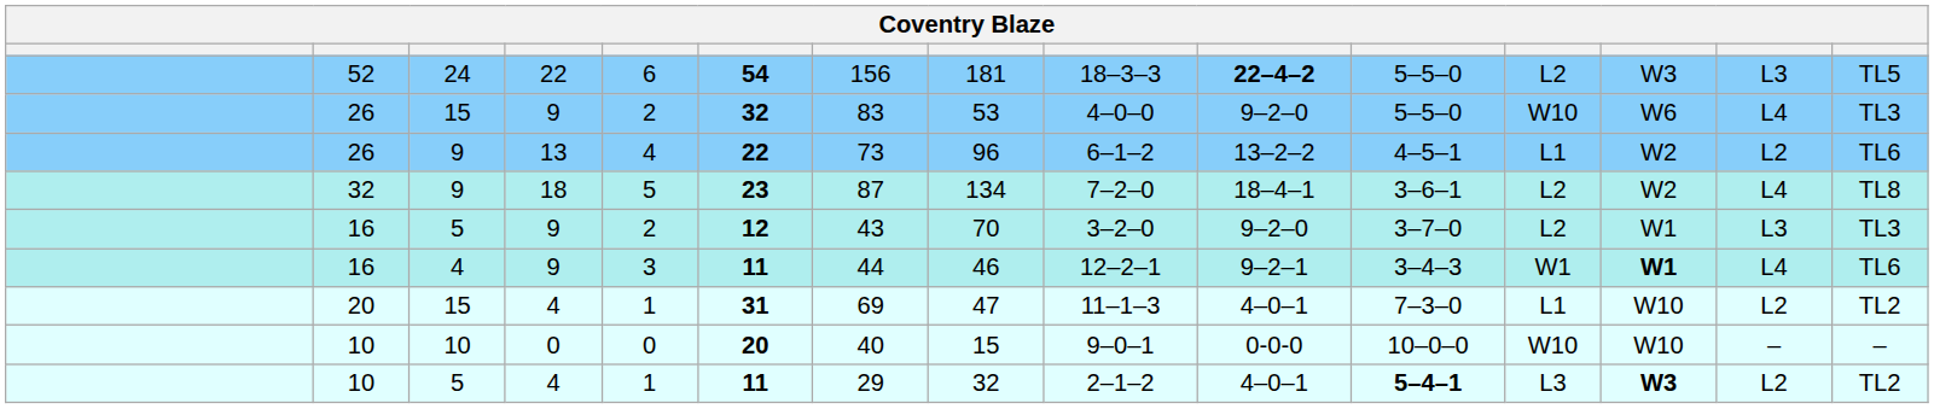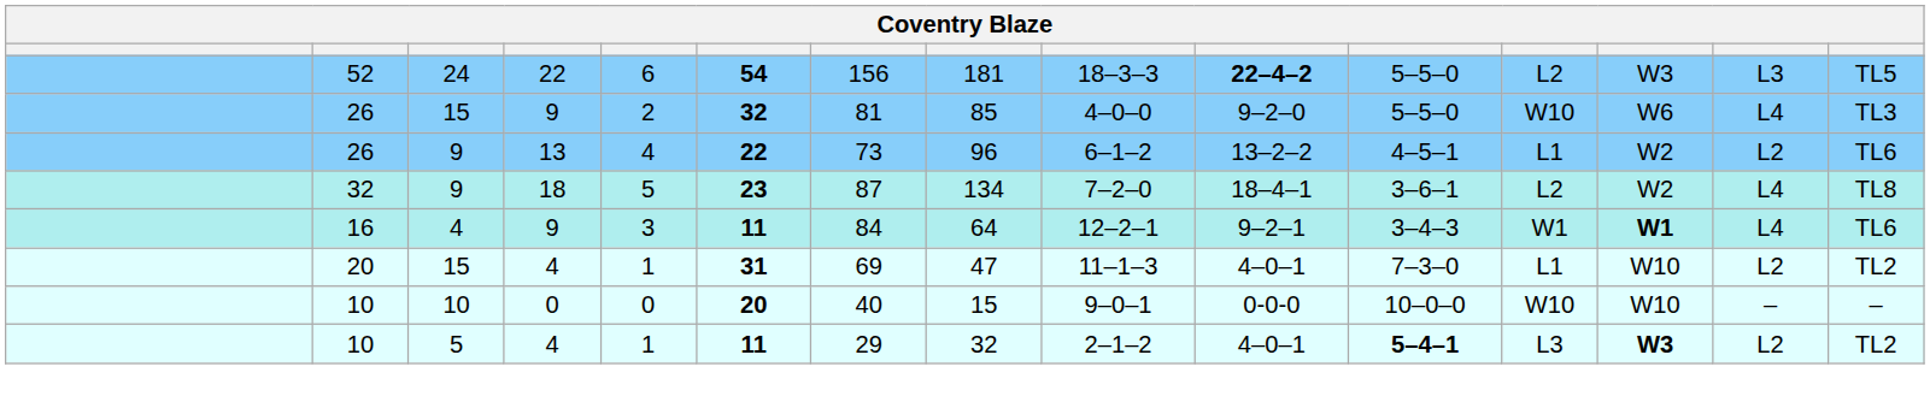26 / 15 | column 7: 83 -> 81
26 / 15 | column 8: 53 -> 85
- row: 16 | 5 | 9 | 2 | 12 | 43 | 70 | 3–2–0 | 9–2–0 | 3–7–0 | L2 | W1 | L3 | TL3
16 / 4 | column 7: 44 -> 84
16 / 4 | column 8: 46 -> 64
